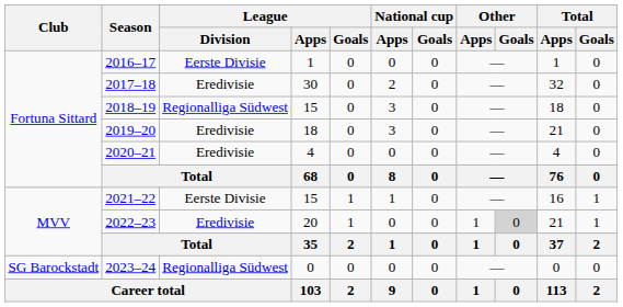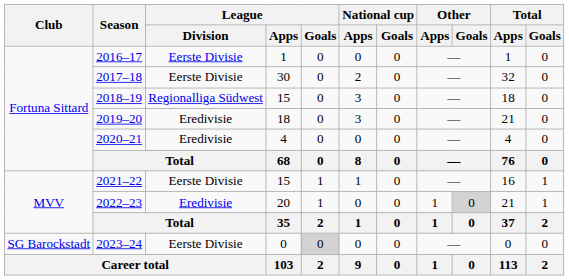2017–18 | League / Division: Eredivisie -> Eerste Divisie
2023–24 | League / Division: Regionalliga Südwest -> Eerste Divisie
2023–24 | League / Goals: no background -> lightgrey background
